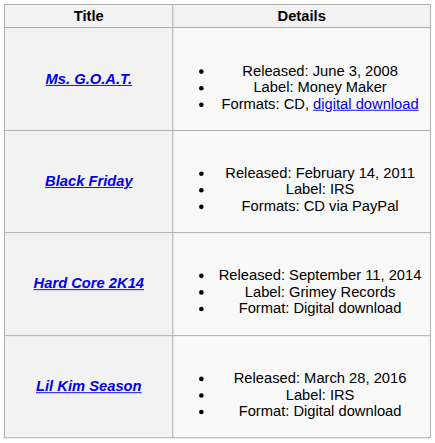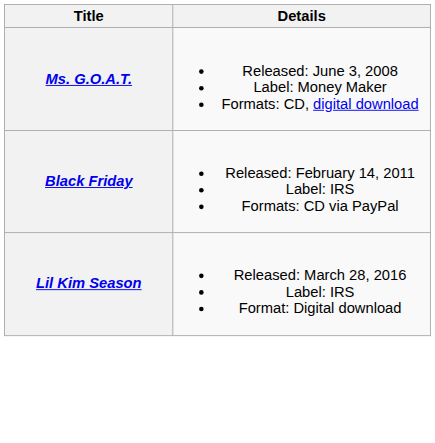- row: Hard Core 2K14 | Released: September 11, 2014 Label: Grimey Records Format: Digital download
